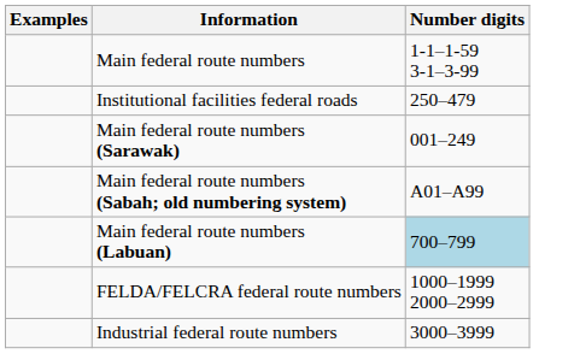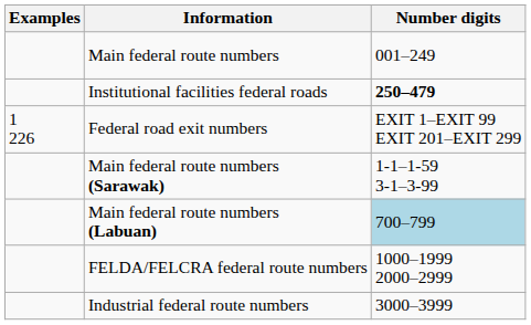Main federal route numbers | Number digits: 1-1–1-59 3-1–3-99 -> 001–249
Institutional facilities federal roads | Number digits: normal -> bold
+ row: 1 226 | Federal road exit numbers | EXIT 1–EXIT 99 EXIT 201–EXIT 299
Main federal route numbers (Sarawak) | Number digits: 001–249 -> 1-1–1-59 3-1–3-99
- row: Main federal route numbers (Sabah; old numbering system) | A01–A99
